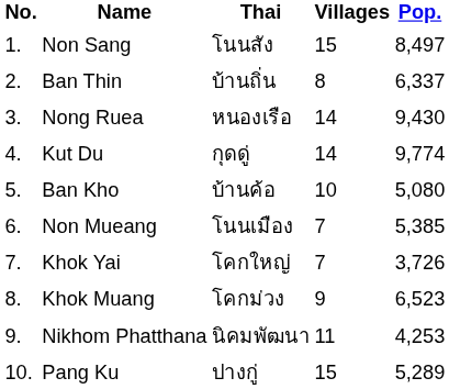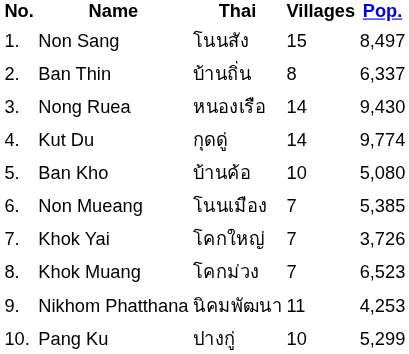Khok Muang | Villages: 9 -> 7
Pang Ku | Villages: 15 -> 10
Pang Ku | Pop.: 5,289 -> 5,299
